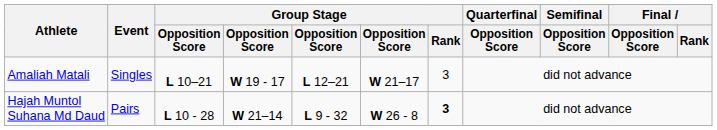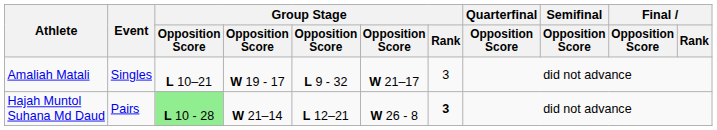Amaliah Matali | column 5: L 12–21 -> L 9 - 32
Hajah Muntol Suhana Md Daud | column 3: no background -> lightgreen background
Hajah Muntol Suhana Md Daud | column 5: L 9 - 32 -> L 12–21
